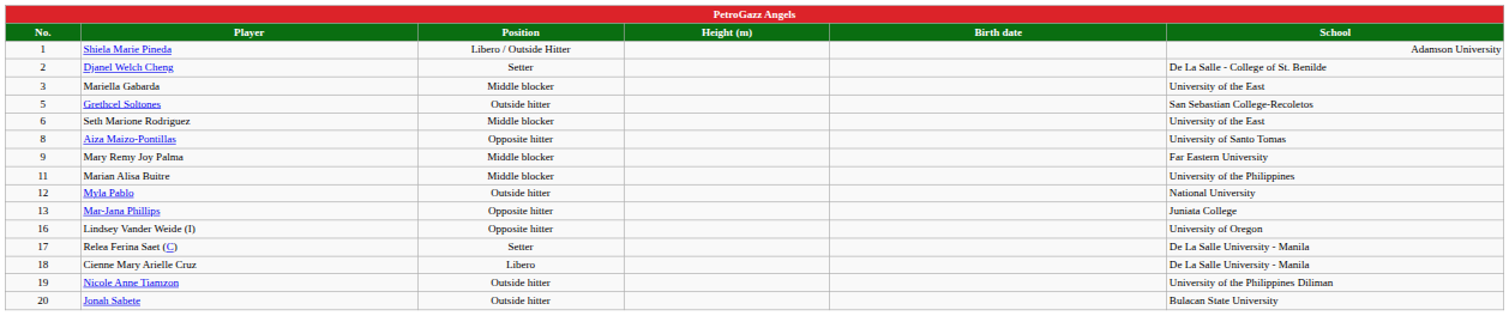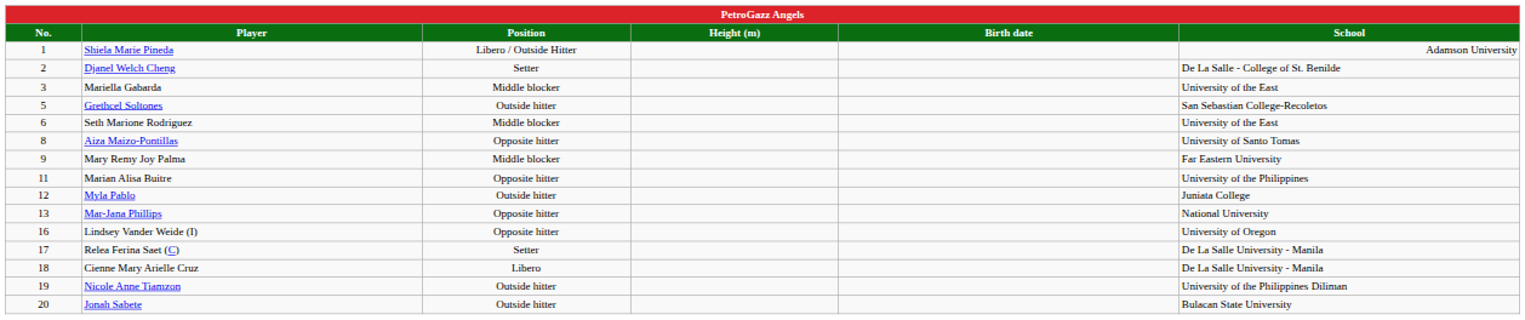Marian Alisa Buitre | Position: Middle blocker -> Opposite hitter
Myla Pablo | School: National University -> Juniata College
Mar-Jana Phillips | School: Juniata College -> National University
